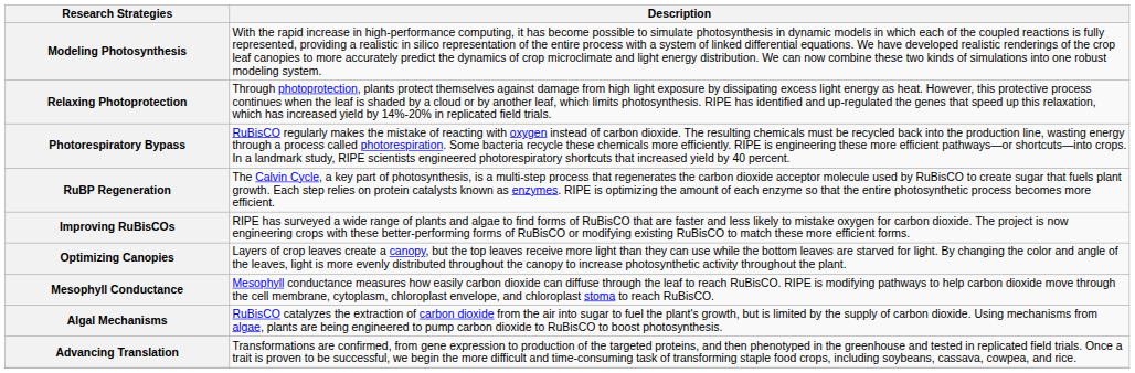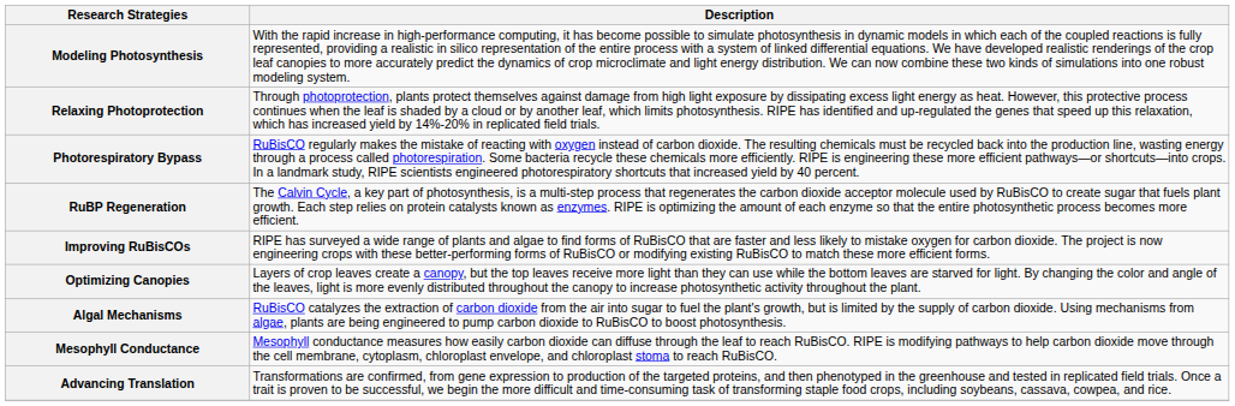rows swapped: Algal Mechanisms <-> Mesophyll Conductance
